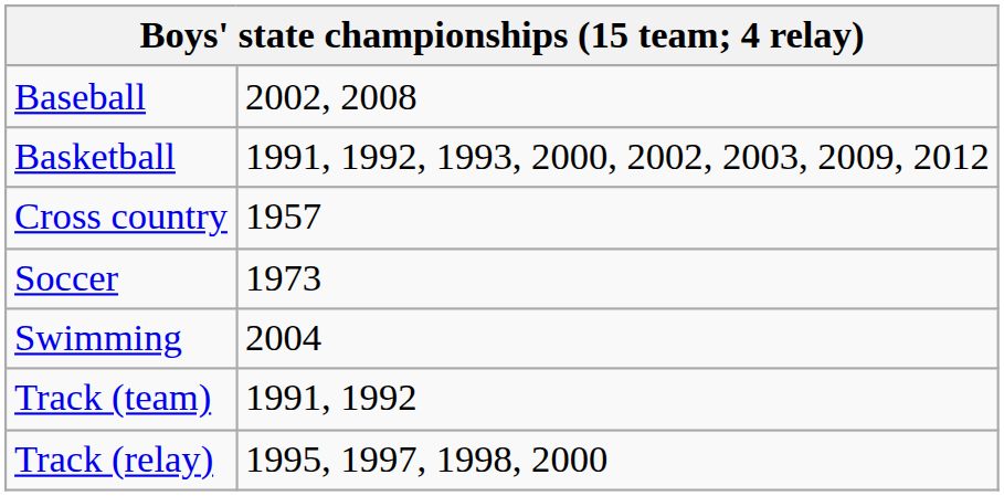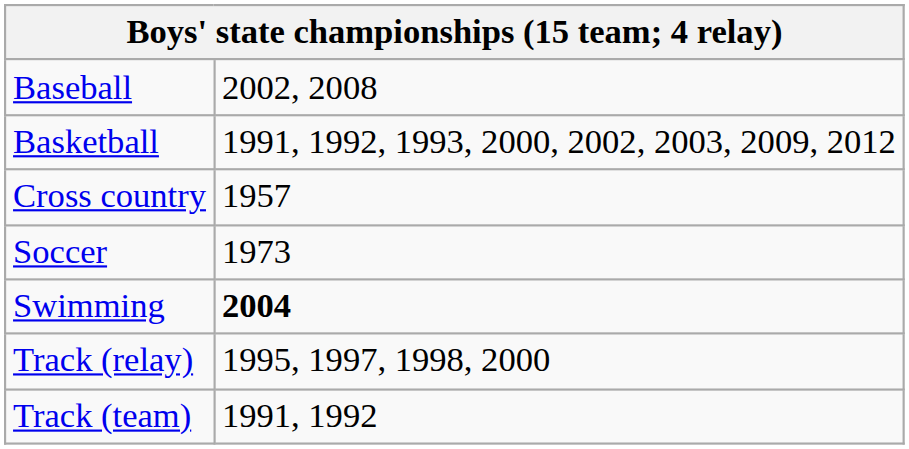Swimming | column 2: normal -> bold
rows swapped: Track (team) <-> Track (relay)
